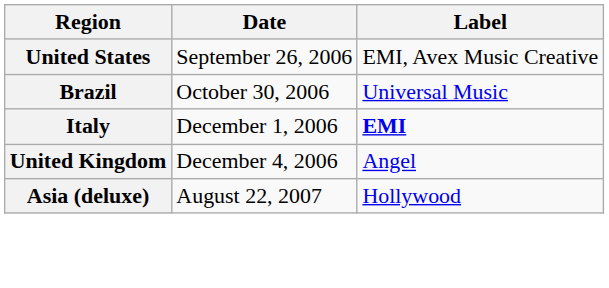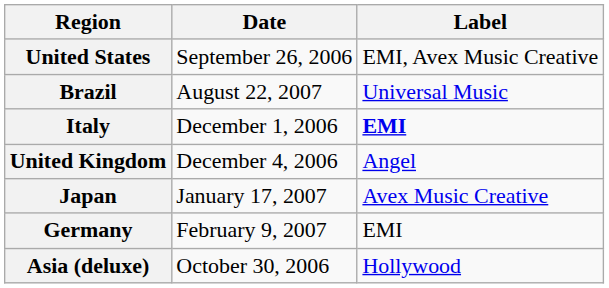Brazil | Date: October 30, 2006 -> August 22, 2007
+ row: Japan | January 17, 2007 | Avex Music Creative
+ row: Germany | February 9, 2007 | EMI
Asia (deluxe) | Date: August 22, 2007 -> October 30, 2006
